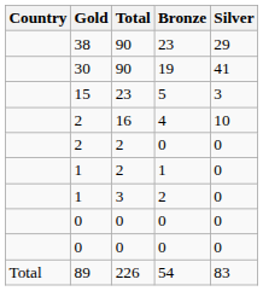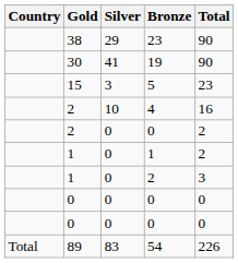columns swapped: Silver <-> Total
